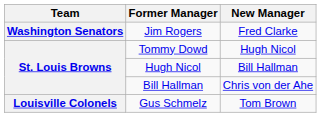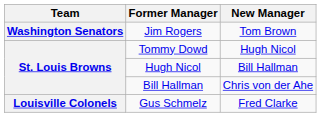Jim Rogers | New Manager: Fred Clarke -> Tom Brown
Gus Schmelz | New Manager: Tom Brown -> Fred Clarke
